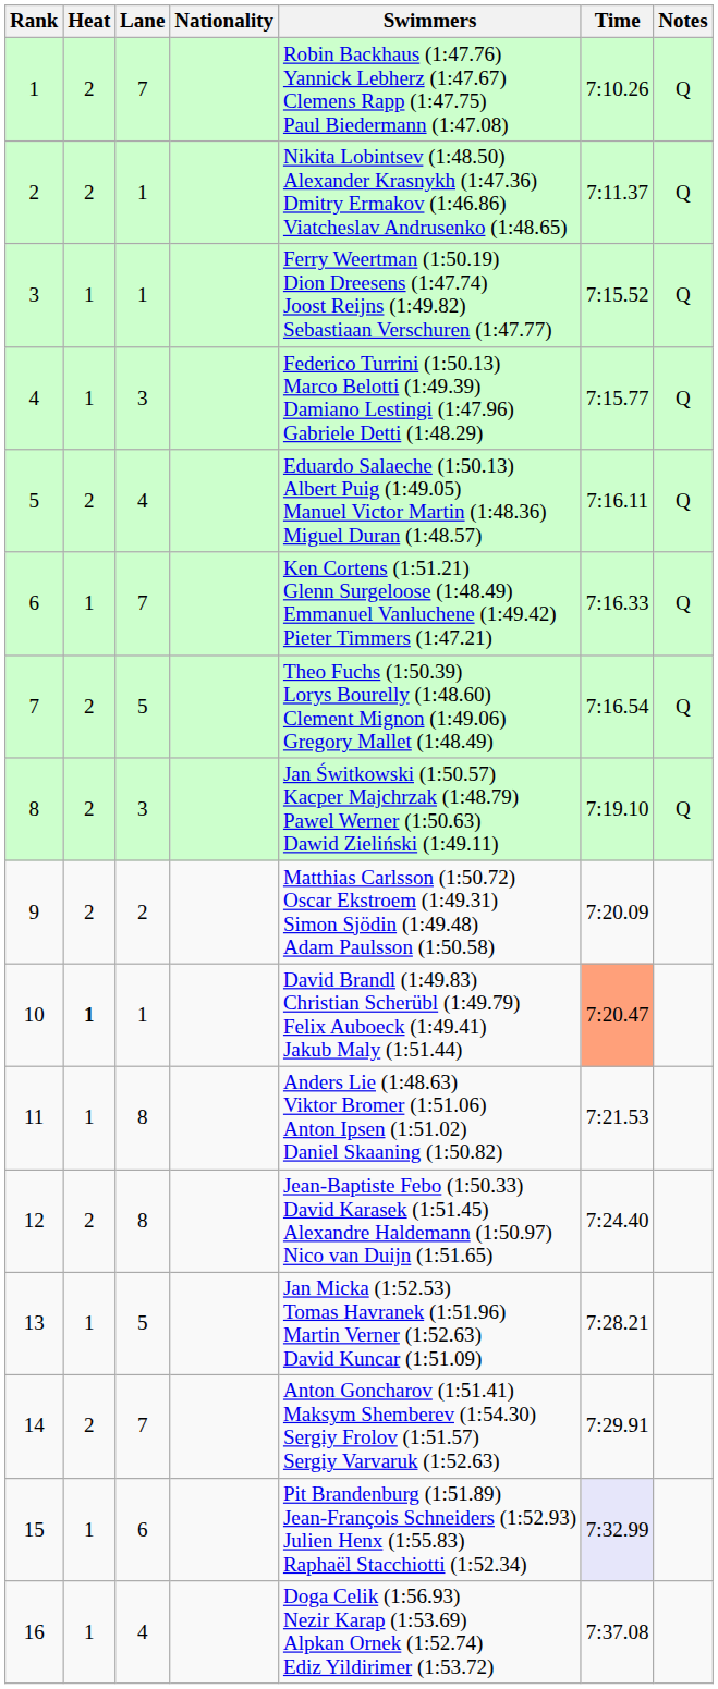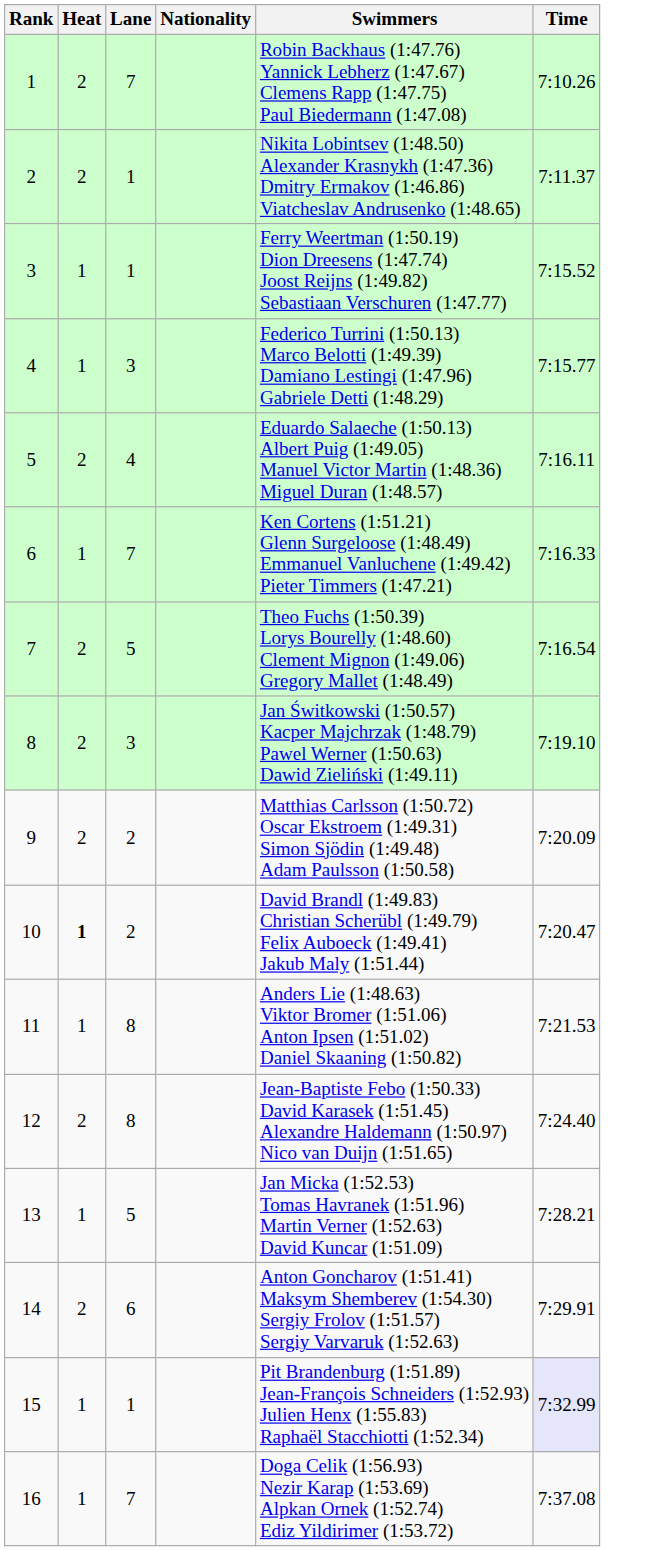- column: Notes | Q | Q | Q | Q | Q | Q | Q | Q
10 | Lane: 1 -> 2
10 | Time: lightsalmon background -> no background
14 | Lane: 7 -> 6
15 | Lane: 6 -> 1
16 | Lane: 4 -> 7
